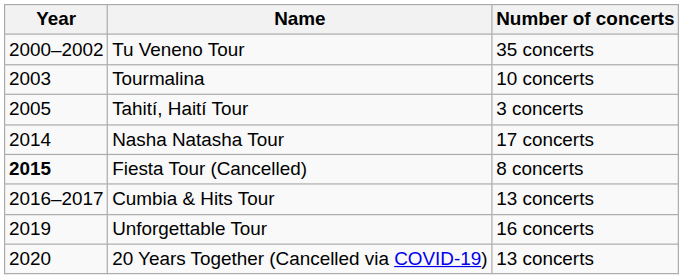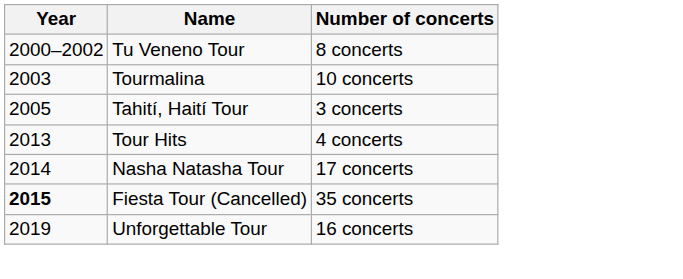Tu Veneno Tour | Number of concerts: 35 concerts -> 8 concerts
+ row: 2013 | Tour Hits | 4 concerts
Fiesta Tour (Cancelled) | Number of concerts: 8 concerts -> 35 concerts
- row: 2016–2017 | Cumbia & Hits Tour | 13 concerts
- row: 2020 | 20 Years Together (Cancelled via COVID-19) | 13 concerts
